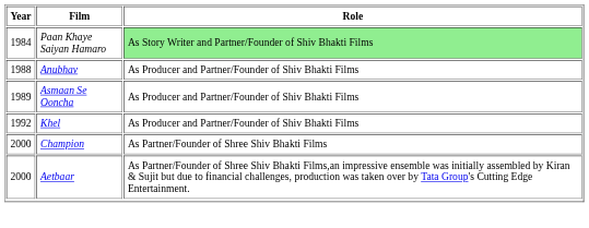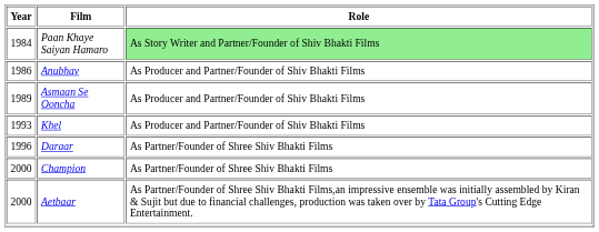Anubhav | Year: 1988 -> 1986
Khel | Year: 1992 -> 1993
+ row: 1996 | Daraar | As Partner/Founder of Shree Shiv Bhakti Films
